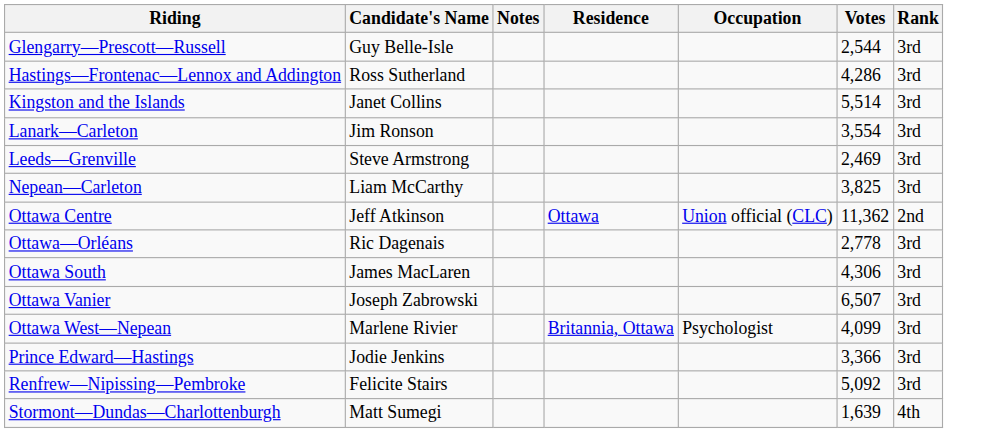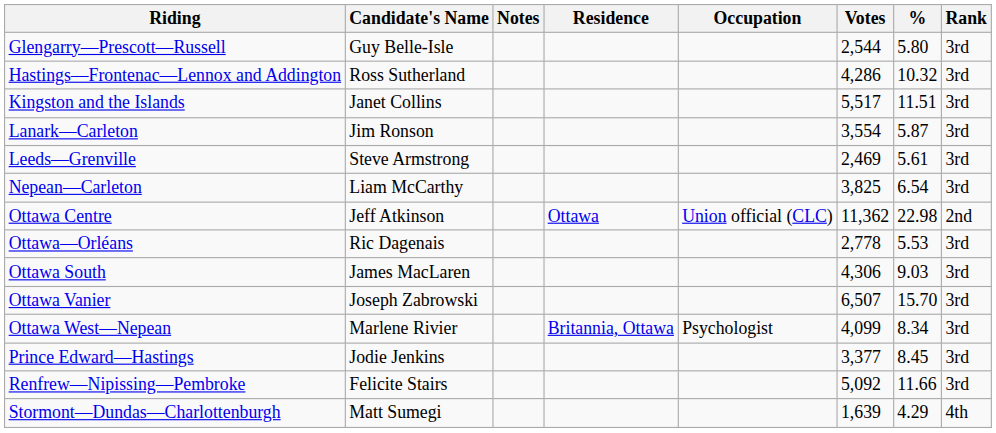+ column: % | 5.80 | 10.32 | 11.51 | 5.87 | 5.61 | 6.54 | 22.98 | 5.53 | 9.03 | 15.70 | 8.34 | 8.45 | 11.66 | 4.29
Kingston and the Islands | Votes: 5,514 -> 5,517
Prince Edward—Hastings | Votes: 3,366 -> 3,377
